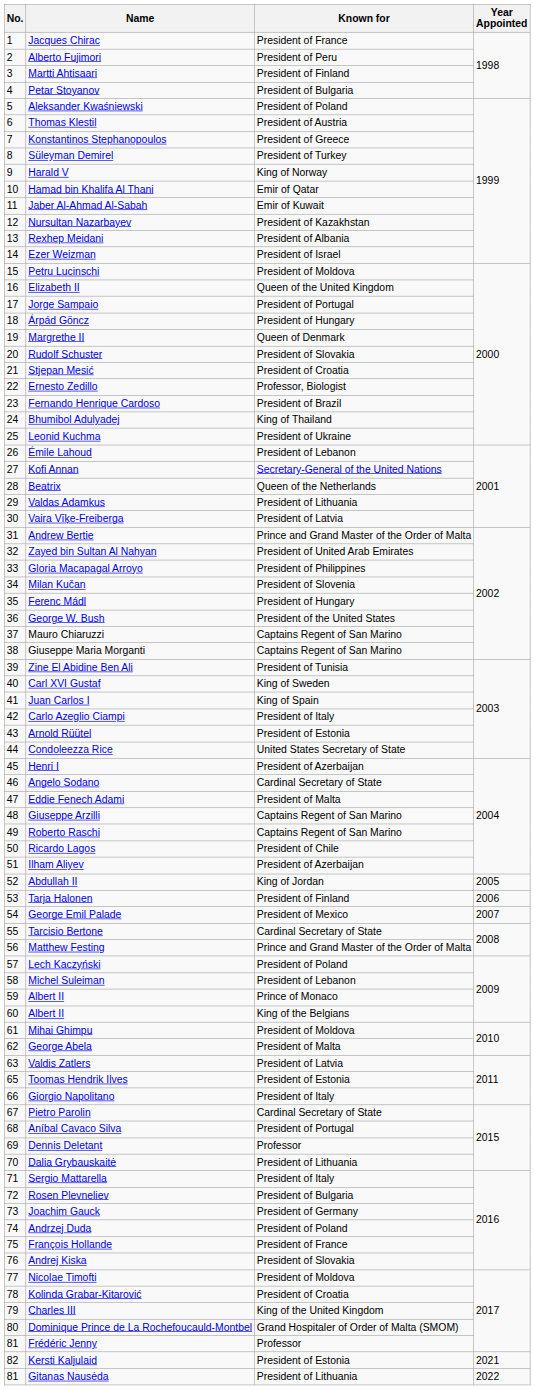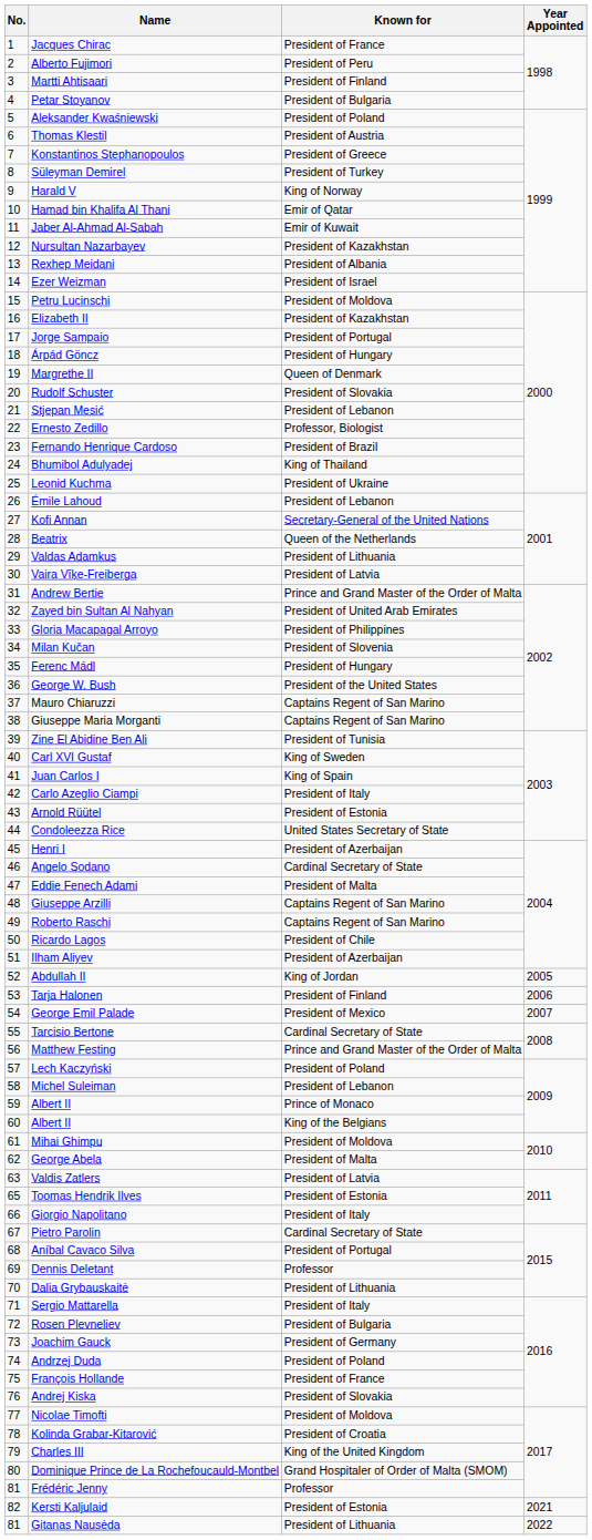Elizabeth II | Known for: Queen of the United Kingdom -> President of Kazakhstan
Stjepan Mesić | Known for: President of Croatia -> President of Lebanon
